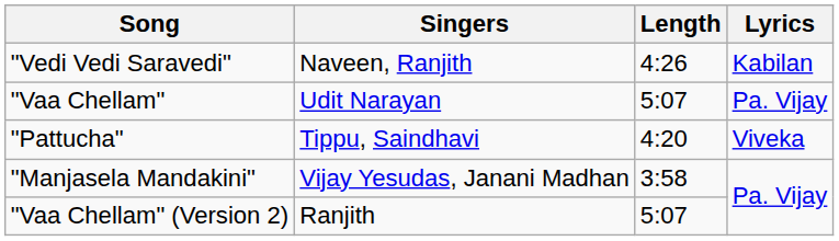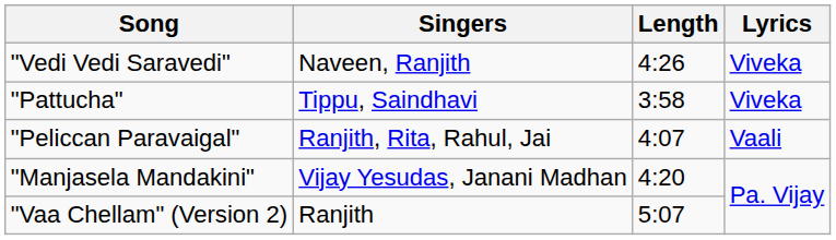"Vedi Vedi Saravedi" | Lyrics: Kabilan -> Viveka
- row: "Vaa Chellam" | Udit Narayan | 5:07 | Pa. Vijay
"Pattucha" | Length: 4:20 -> 3:58
+ row: "Peliccan Paravaigal" | Ranjith, Rita, Rahul, Jai | 4:07 | Vaali
"Manjasela Mandakini" | Length: 3:58 -> 4:20
